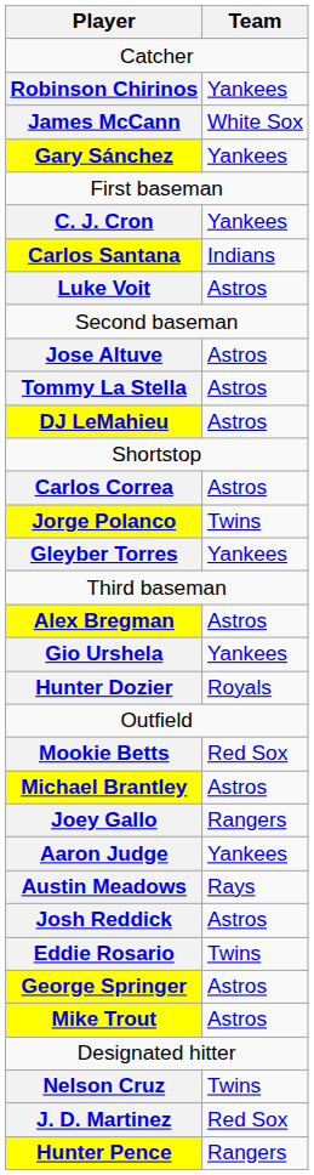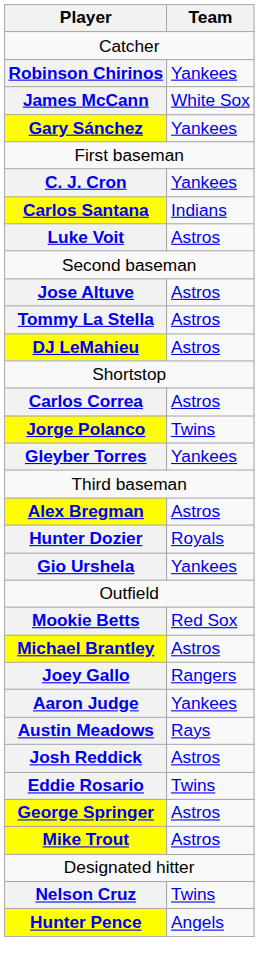rows swapped: Hunter Dozier <-> Gio Urshela
- row: J. D. Martinez | Red Sox
Hunter Pence | Team: Rangers -> Angels
